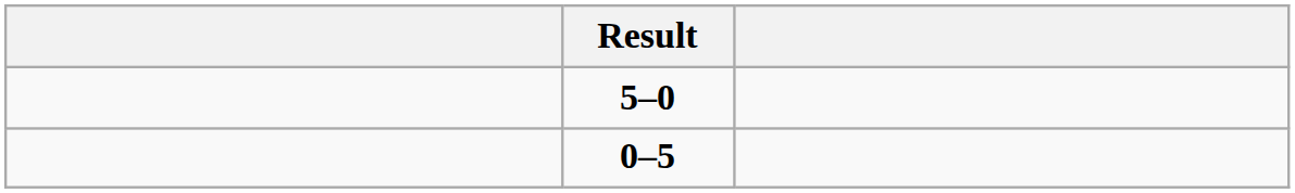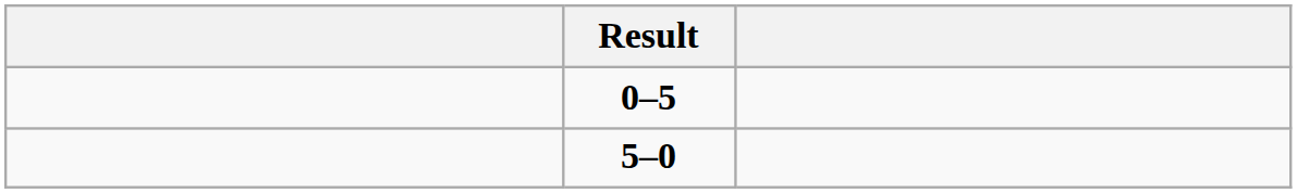rows swapped: 0–5 <-> 5–0
